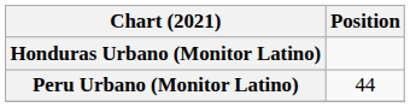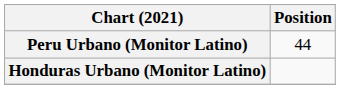rows swapped: Honduras Urbano (Monitor Latino) <-> Peru Urbano (Monitor Latino)
